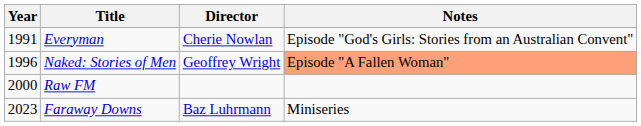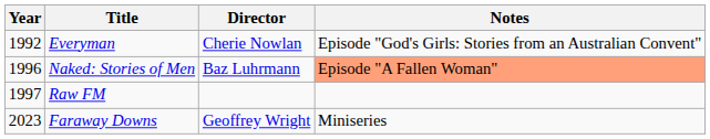Everyman | Year: 1991 -> 1992
Naked: Stories of Men | Director: Geoffrey Wright -> Baz Luhrmann
Raw FM | Year: 2000 -> 1997
Faraway Downs | Director: Baz Luhrmann -> Geoffrey Wright
